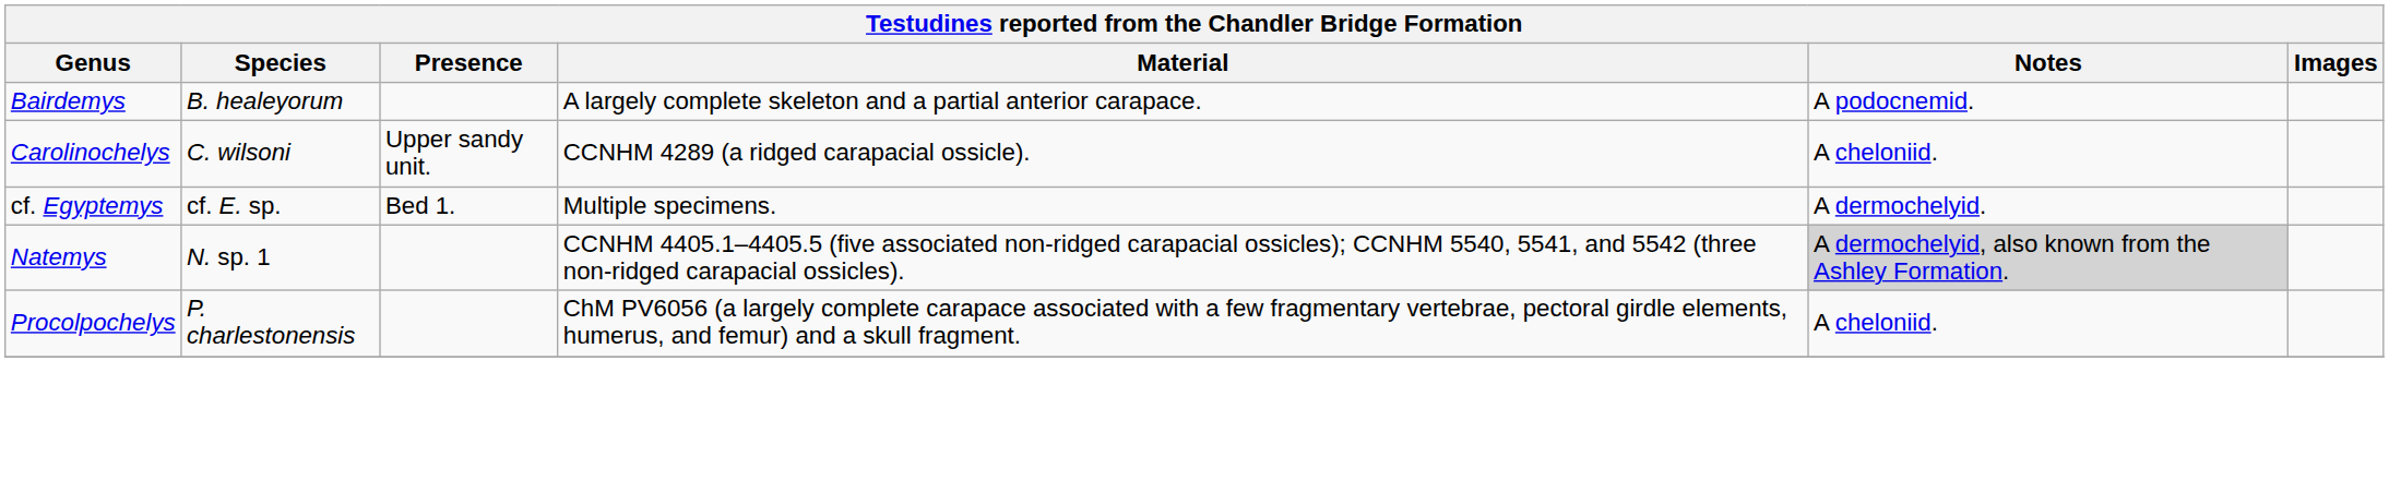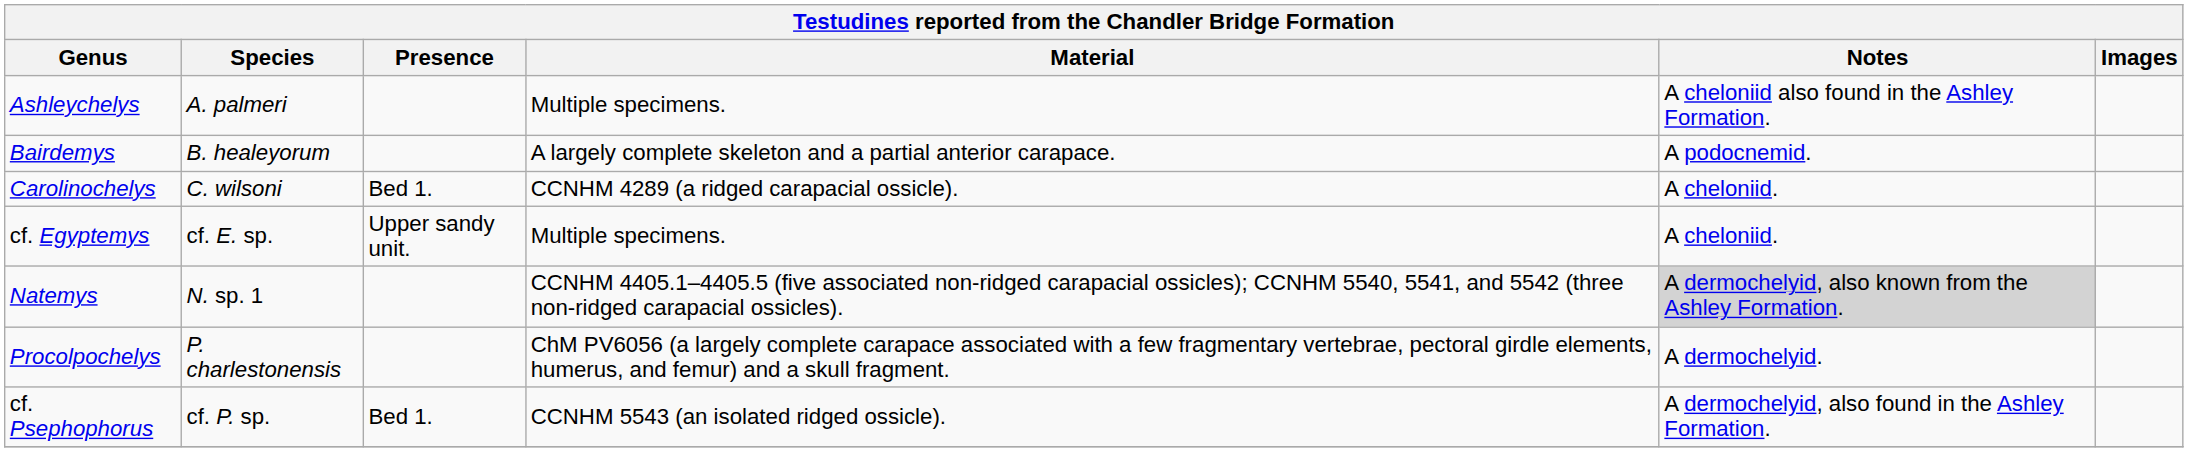+ row: Ashleychelys | A. palmeri | Multiple specimens. | A cheloniid also found in the Ashley Formation.
Carolinochelys | Presence: Upper sandy unit. -> Bed 1.
cf. Egyptemys | Presence: Bed 1. -> Upper sandy unit.
cf. Egyptemys | Notes: A dermochelyid. -> A cheloniid.
Procolpochelys | Notes: A cheloniid. -> A dermochelyid.
+ row: cf. Psephophorus | cf. P. sp. | Bed 1. | CCNHM 5543 (an isolated ridged ossicle). | A dermochelyid, also found in the Ashley Formation.
